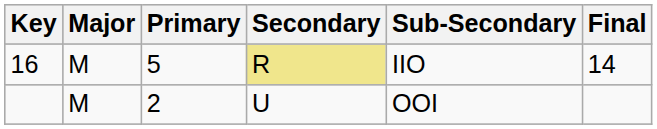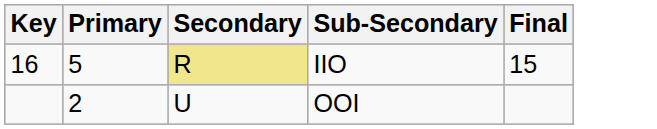- column: Major | M | M
16 | Final: 14 -> 15
